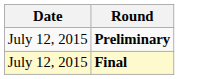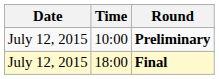+ column: Time | 10:00 | 18:00
